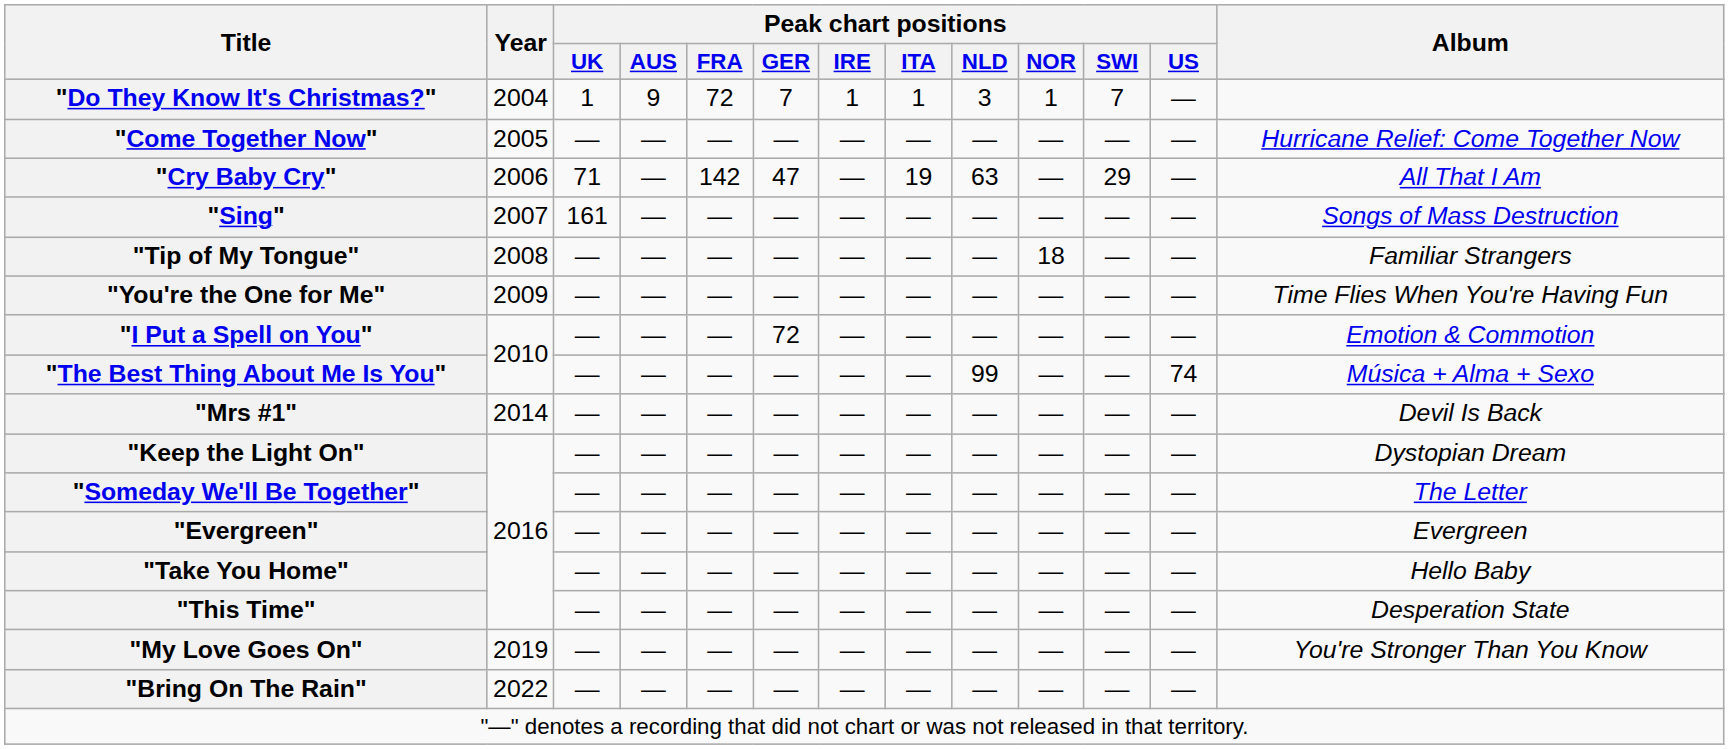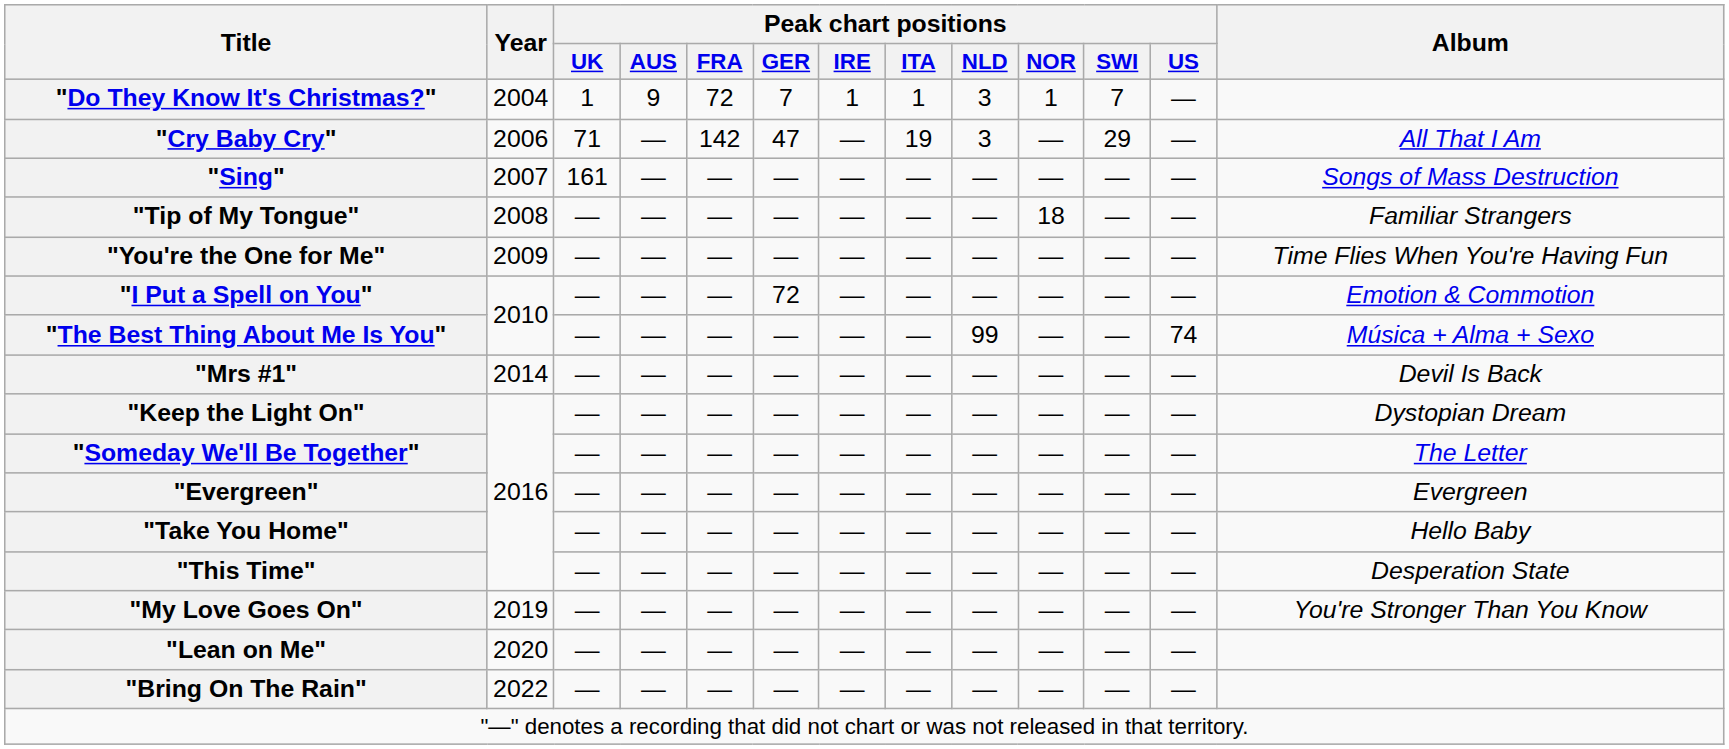- row: "Come Together Now" | 2005 | — | — | — | — | — | — | — | — | — | — | Hurricane Relief: Come Together Now
"Cry Baby Cry" | Peak chart positions / NLD: 63 -> 3
+ row: "Lean on Me" | 2020 | — | — | — | — | — | — | — | — | — | —
